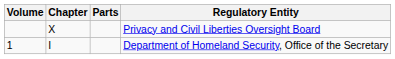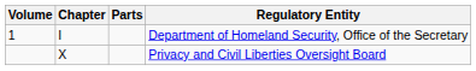rows swapped: Department of Homeland Security, Office of the Secretary <-> Privacy and Civil Liberties Oversight Board
